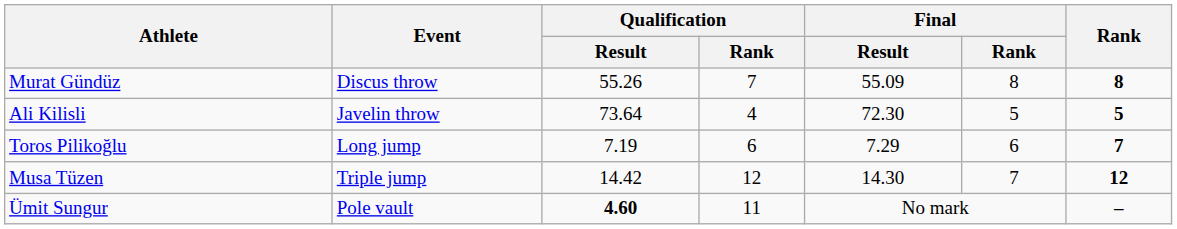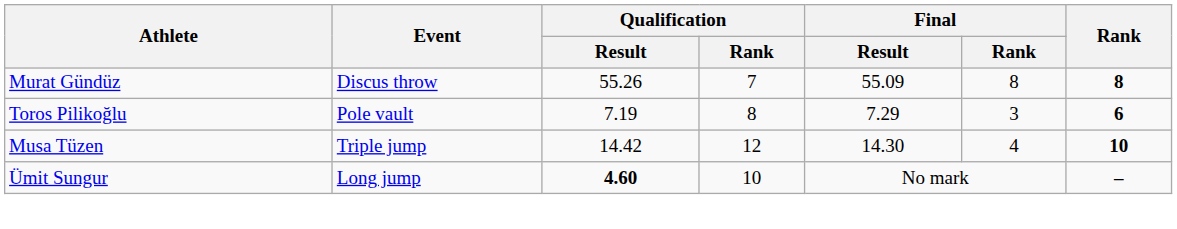- row: Ali Kilisli | Javelin throw | 73.64 | 4 | 72.30 | 5 | 5
Toros Pilikoğlu | Event: Long jump -> Pole vault
Toros Pilikoğlu | Qualification / Rank: 6 -> 8
Toros Pilikoğlu | Final / Rank: 6 -> 3
Toros Pilikoğlu | Rank: 7 -> 6
Musa Tüzen | Final / Rank: 7 -> 4
Musa Tüzen | Rank: 12 -> 10
Ümit Sungur | Event: Pole vault -> Long jump
Ümit Sungur | Qualification / Rank: 11 -> 10
